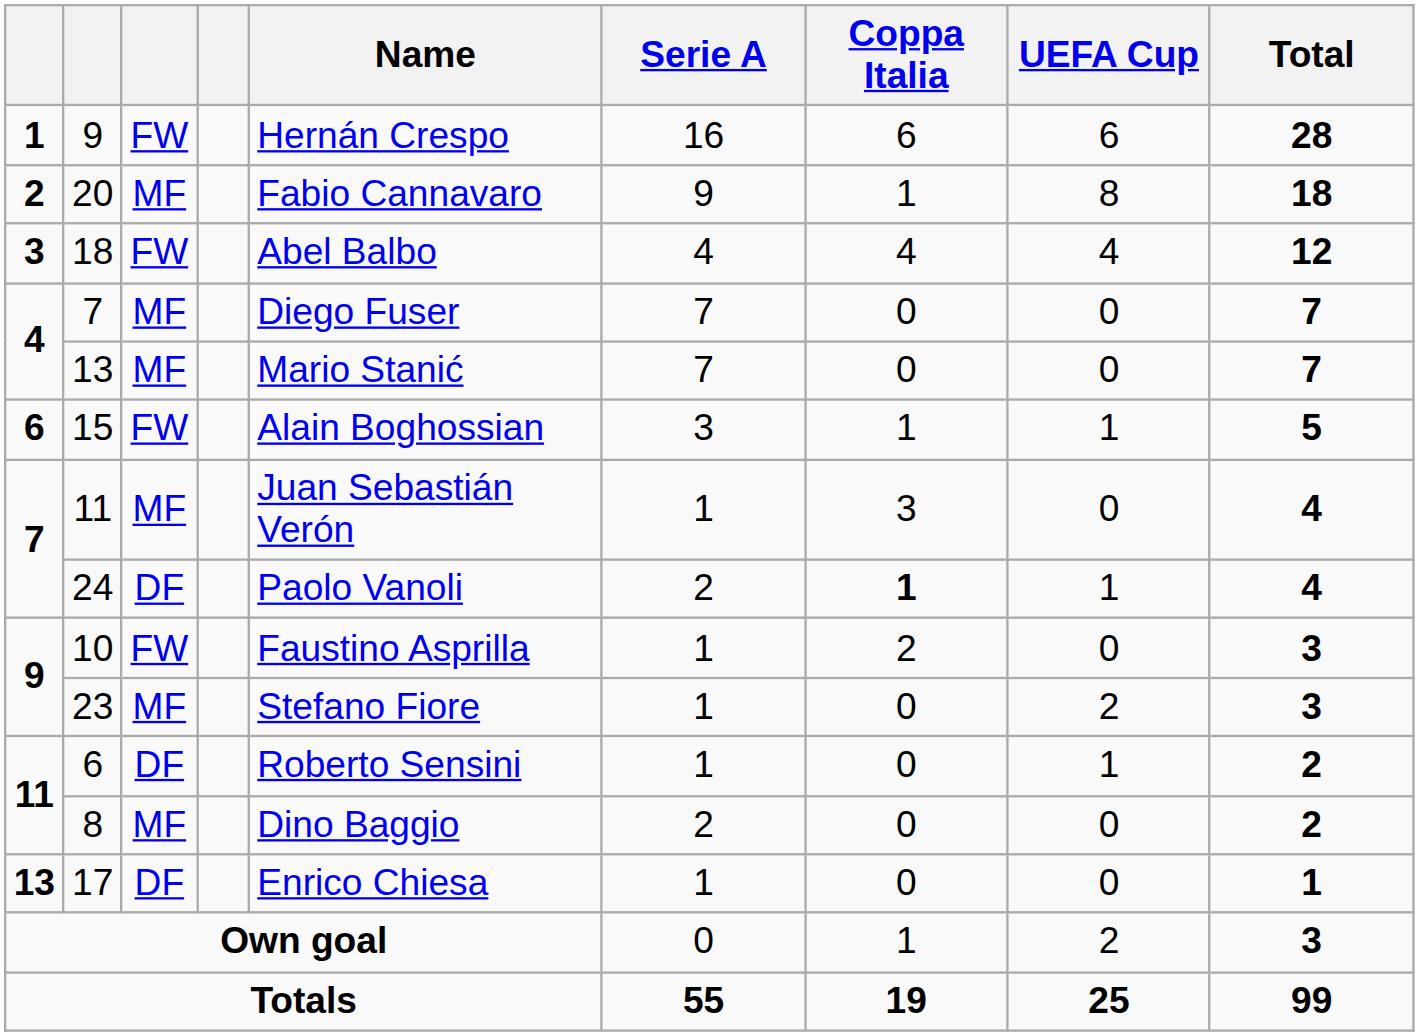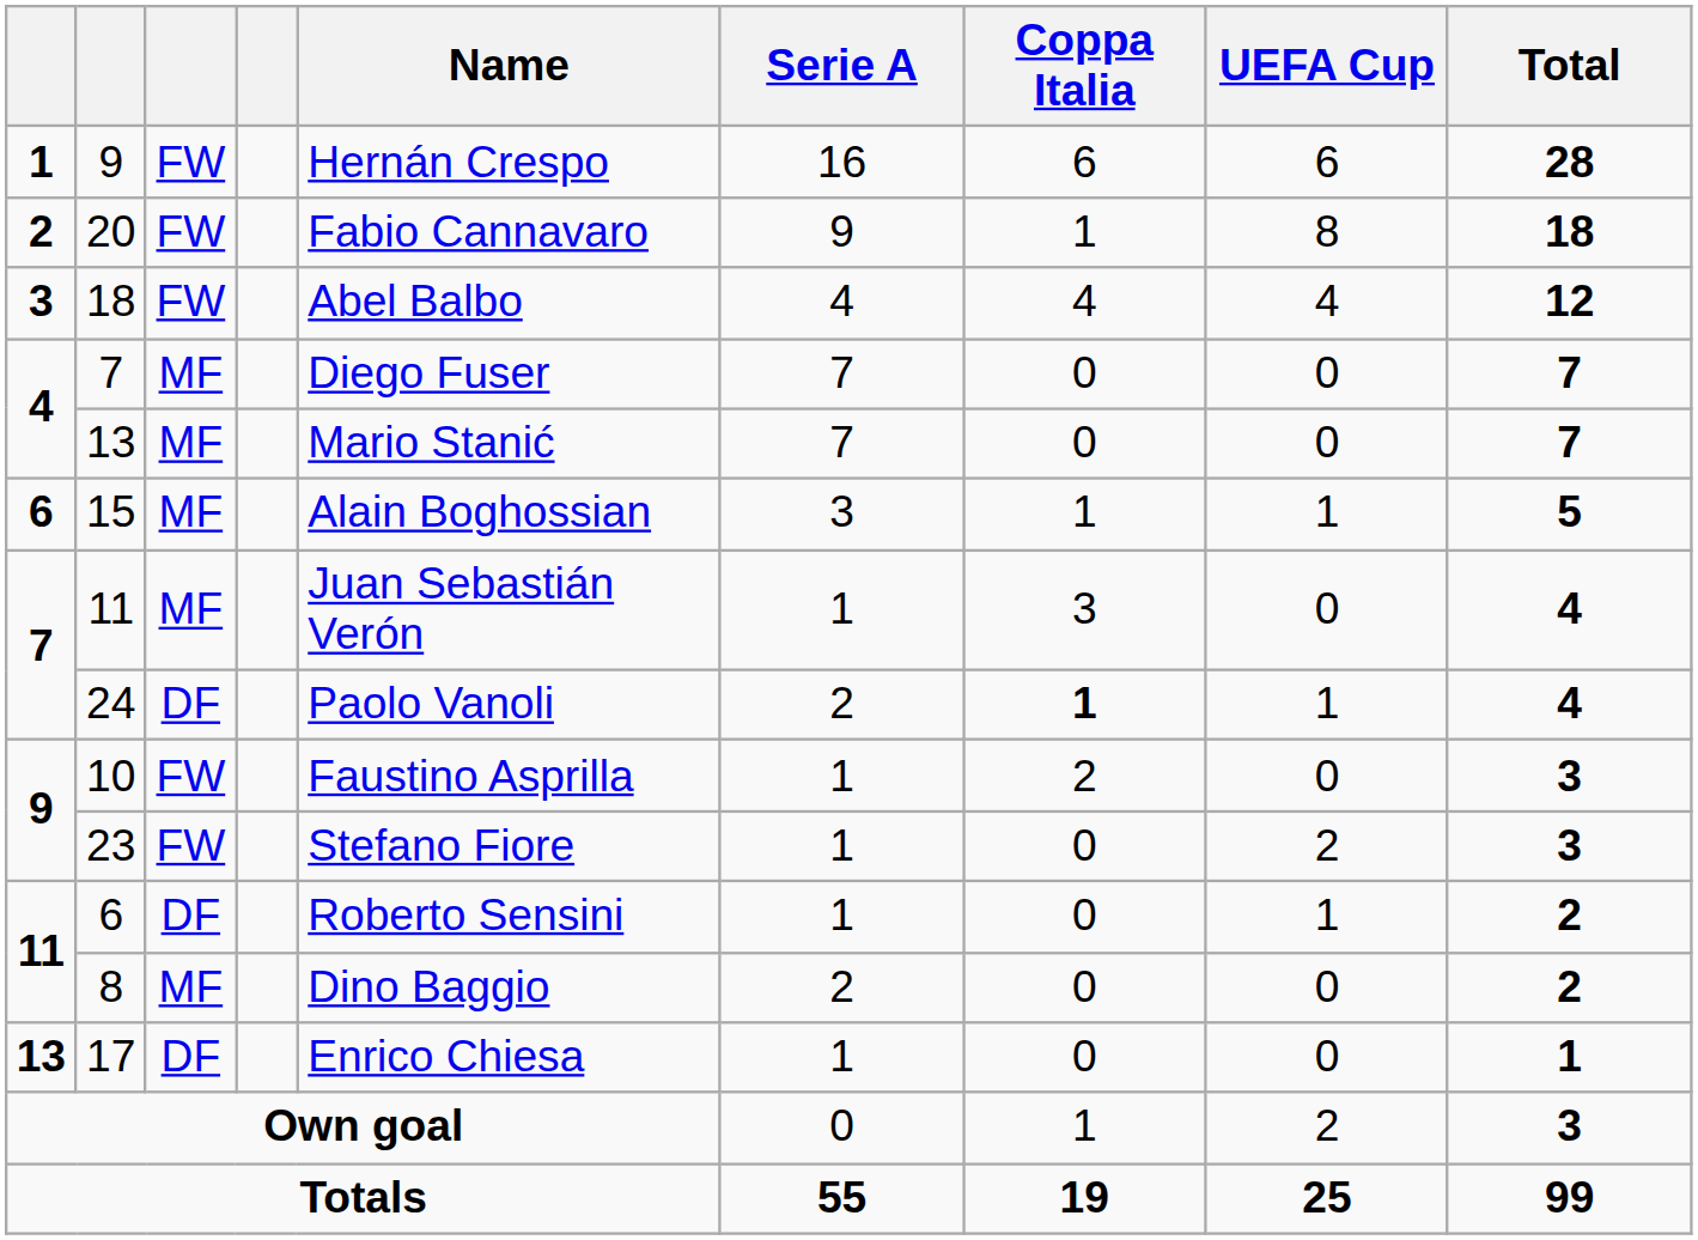20 | column 3: MF -> FW
15 | column 3: FW -> MF
23 | column 3: MF -> FW
